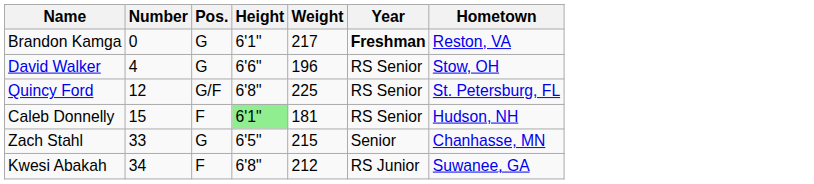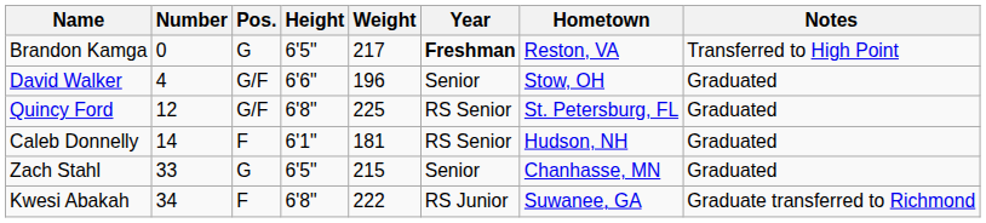+ column: Notes | Transferred to High Point | Graduated | Graduated | Graduated | Graduated | Graduate transferred to Richmond
Brandon Kamga | Height: 6'1" -> 6'5"
David Walker | Pos.: G -> G/F
David Walker | Year: RS Senior -> Senior
Caleb Donnelly | Number: 15 -> 14
Caleb Donnelly | Height: lightgreen background -> no background
Kwesi Abakah | Weight: 212 -> 222
